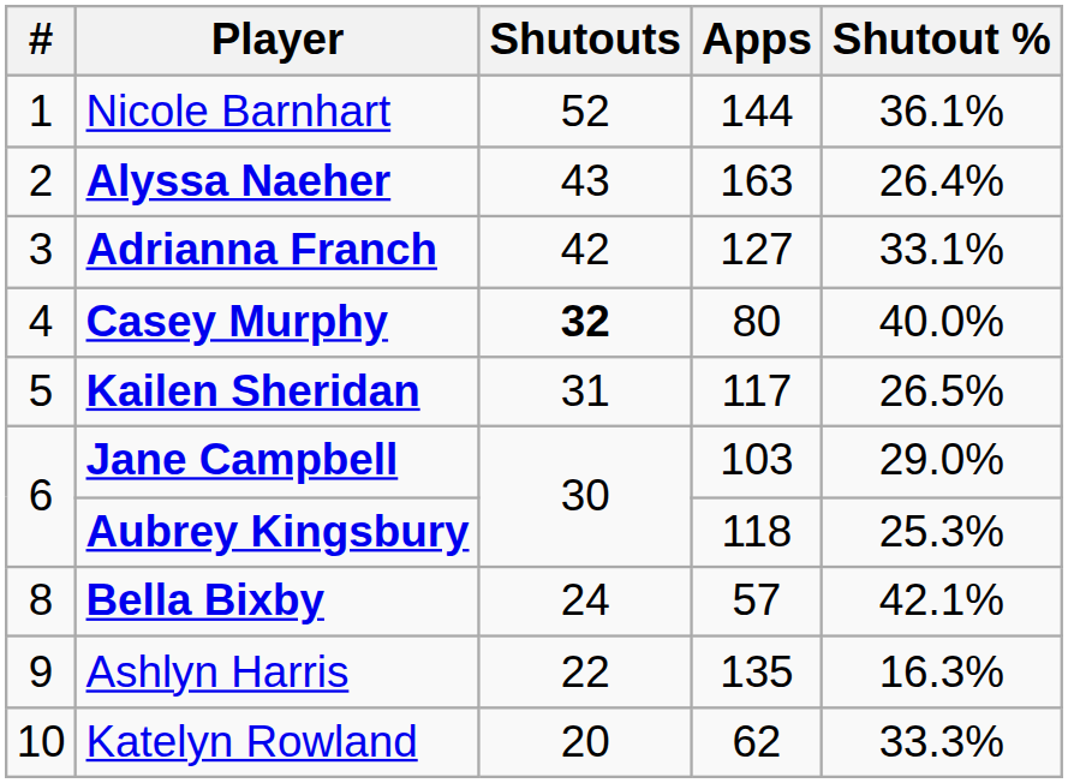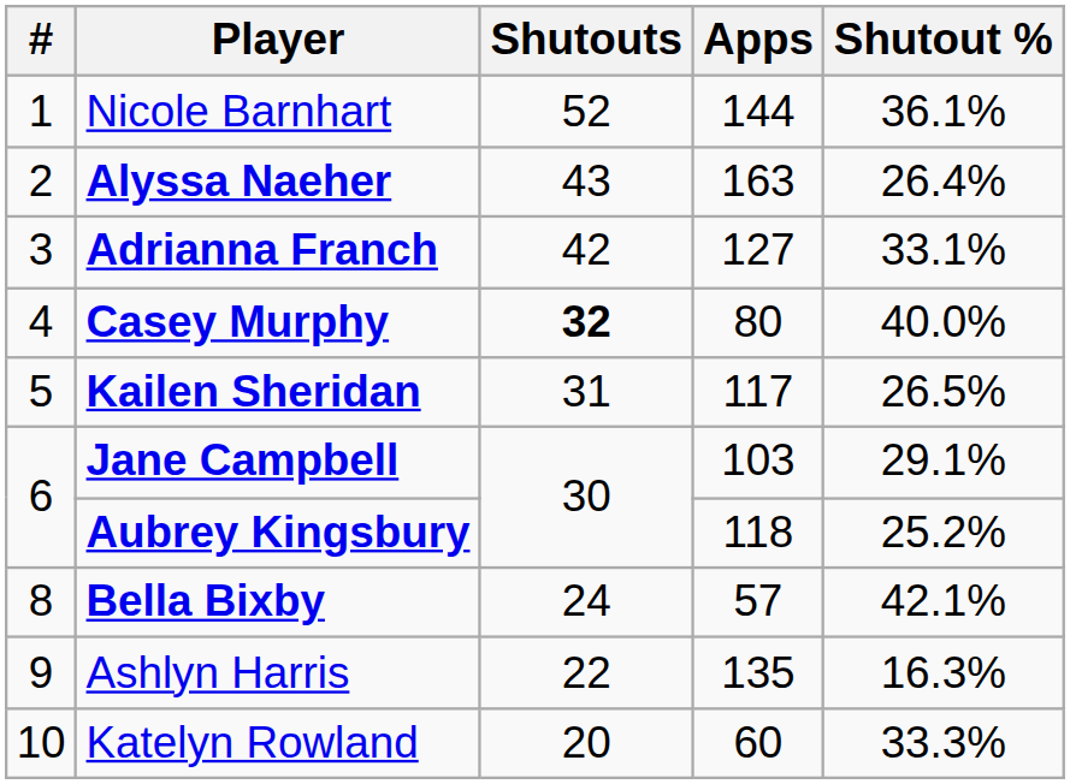Jane Campbell | Shutout %: 29.0% -> 29.1%
Aubrey Kingsbury | Shutout %: 25.3% -> 25.2%
Katelyn Rowland | Apps: 62 -> 60
